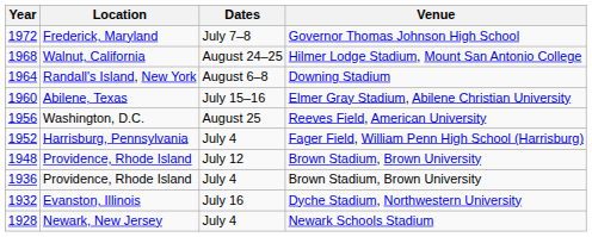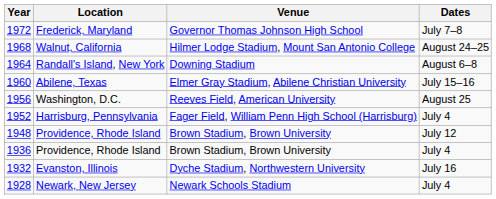columns swapped: Venue <-> Dates
